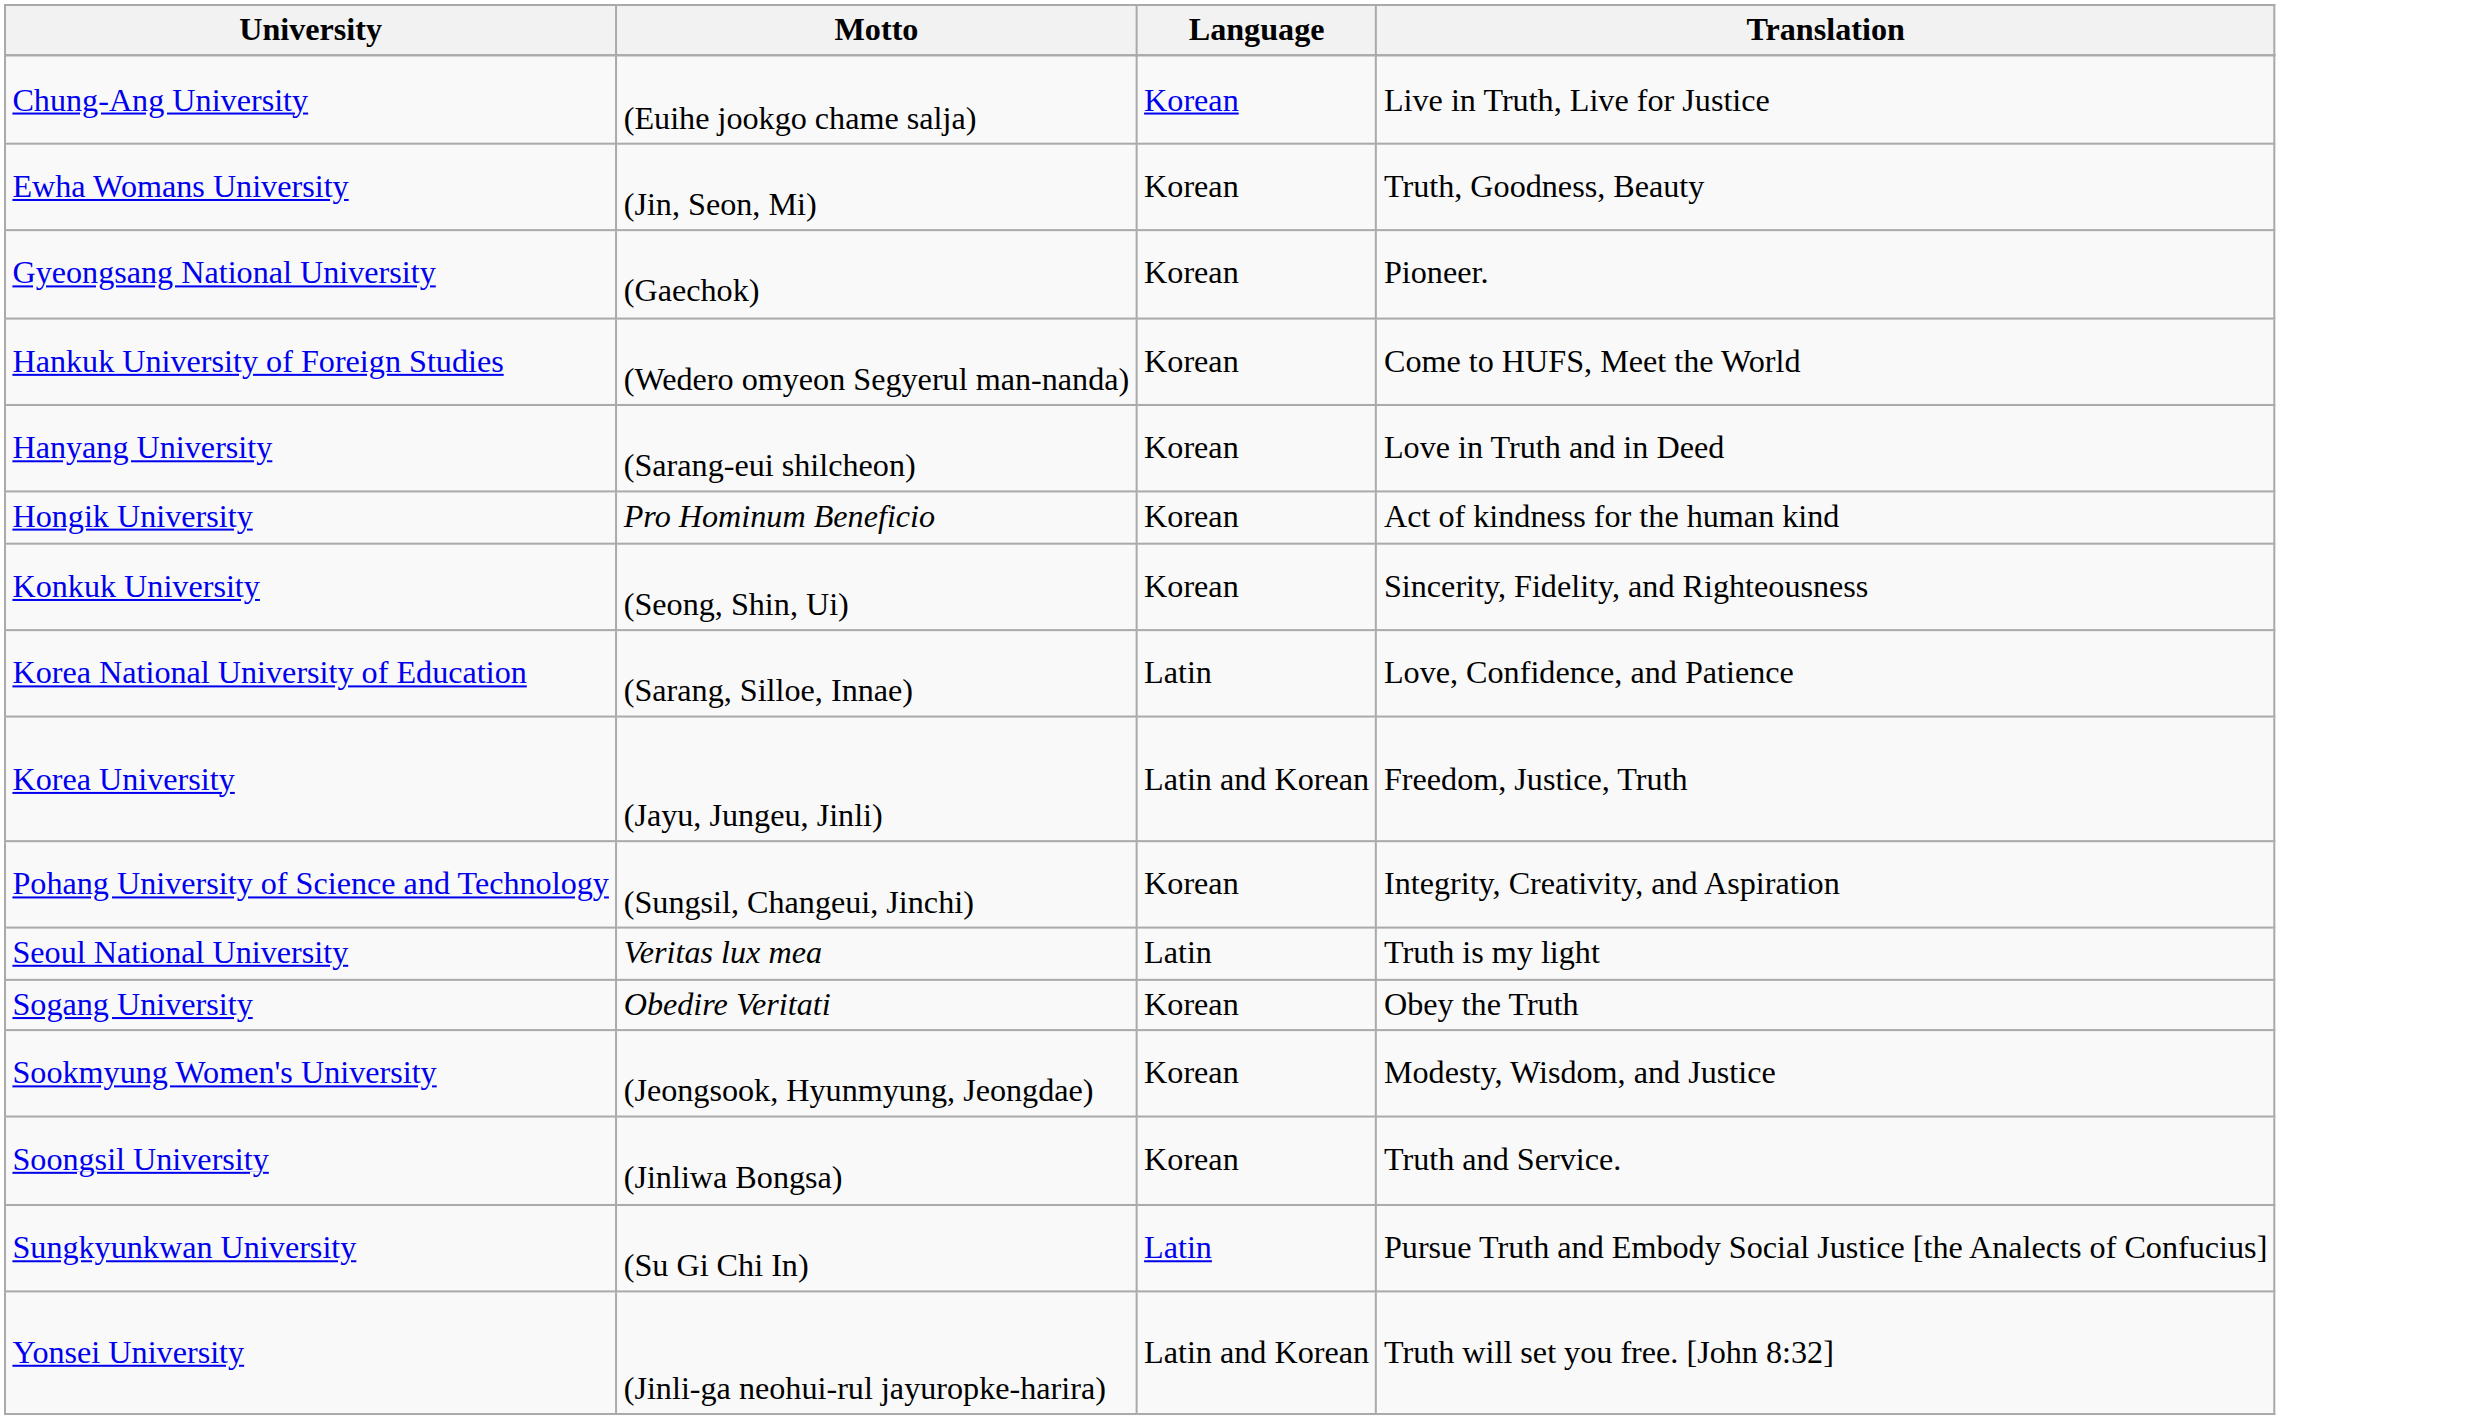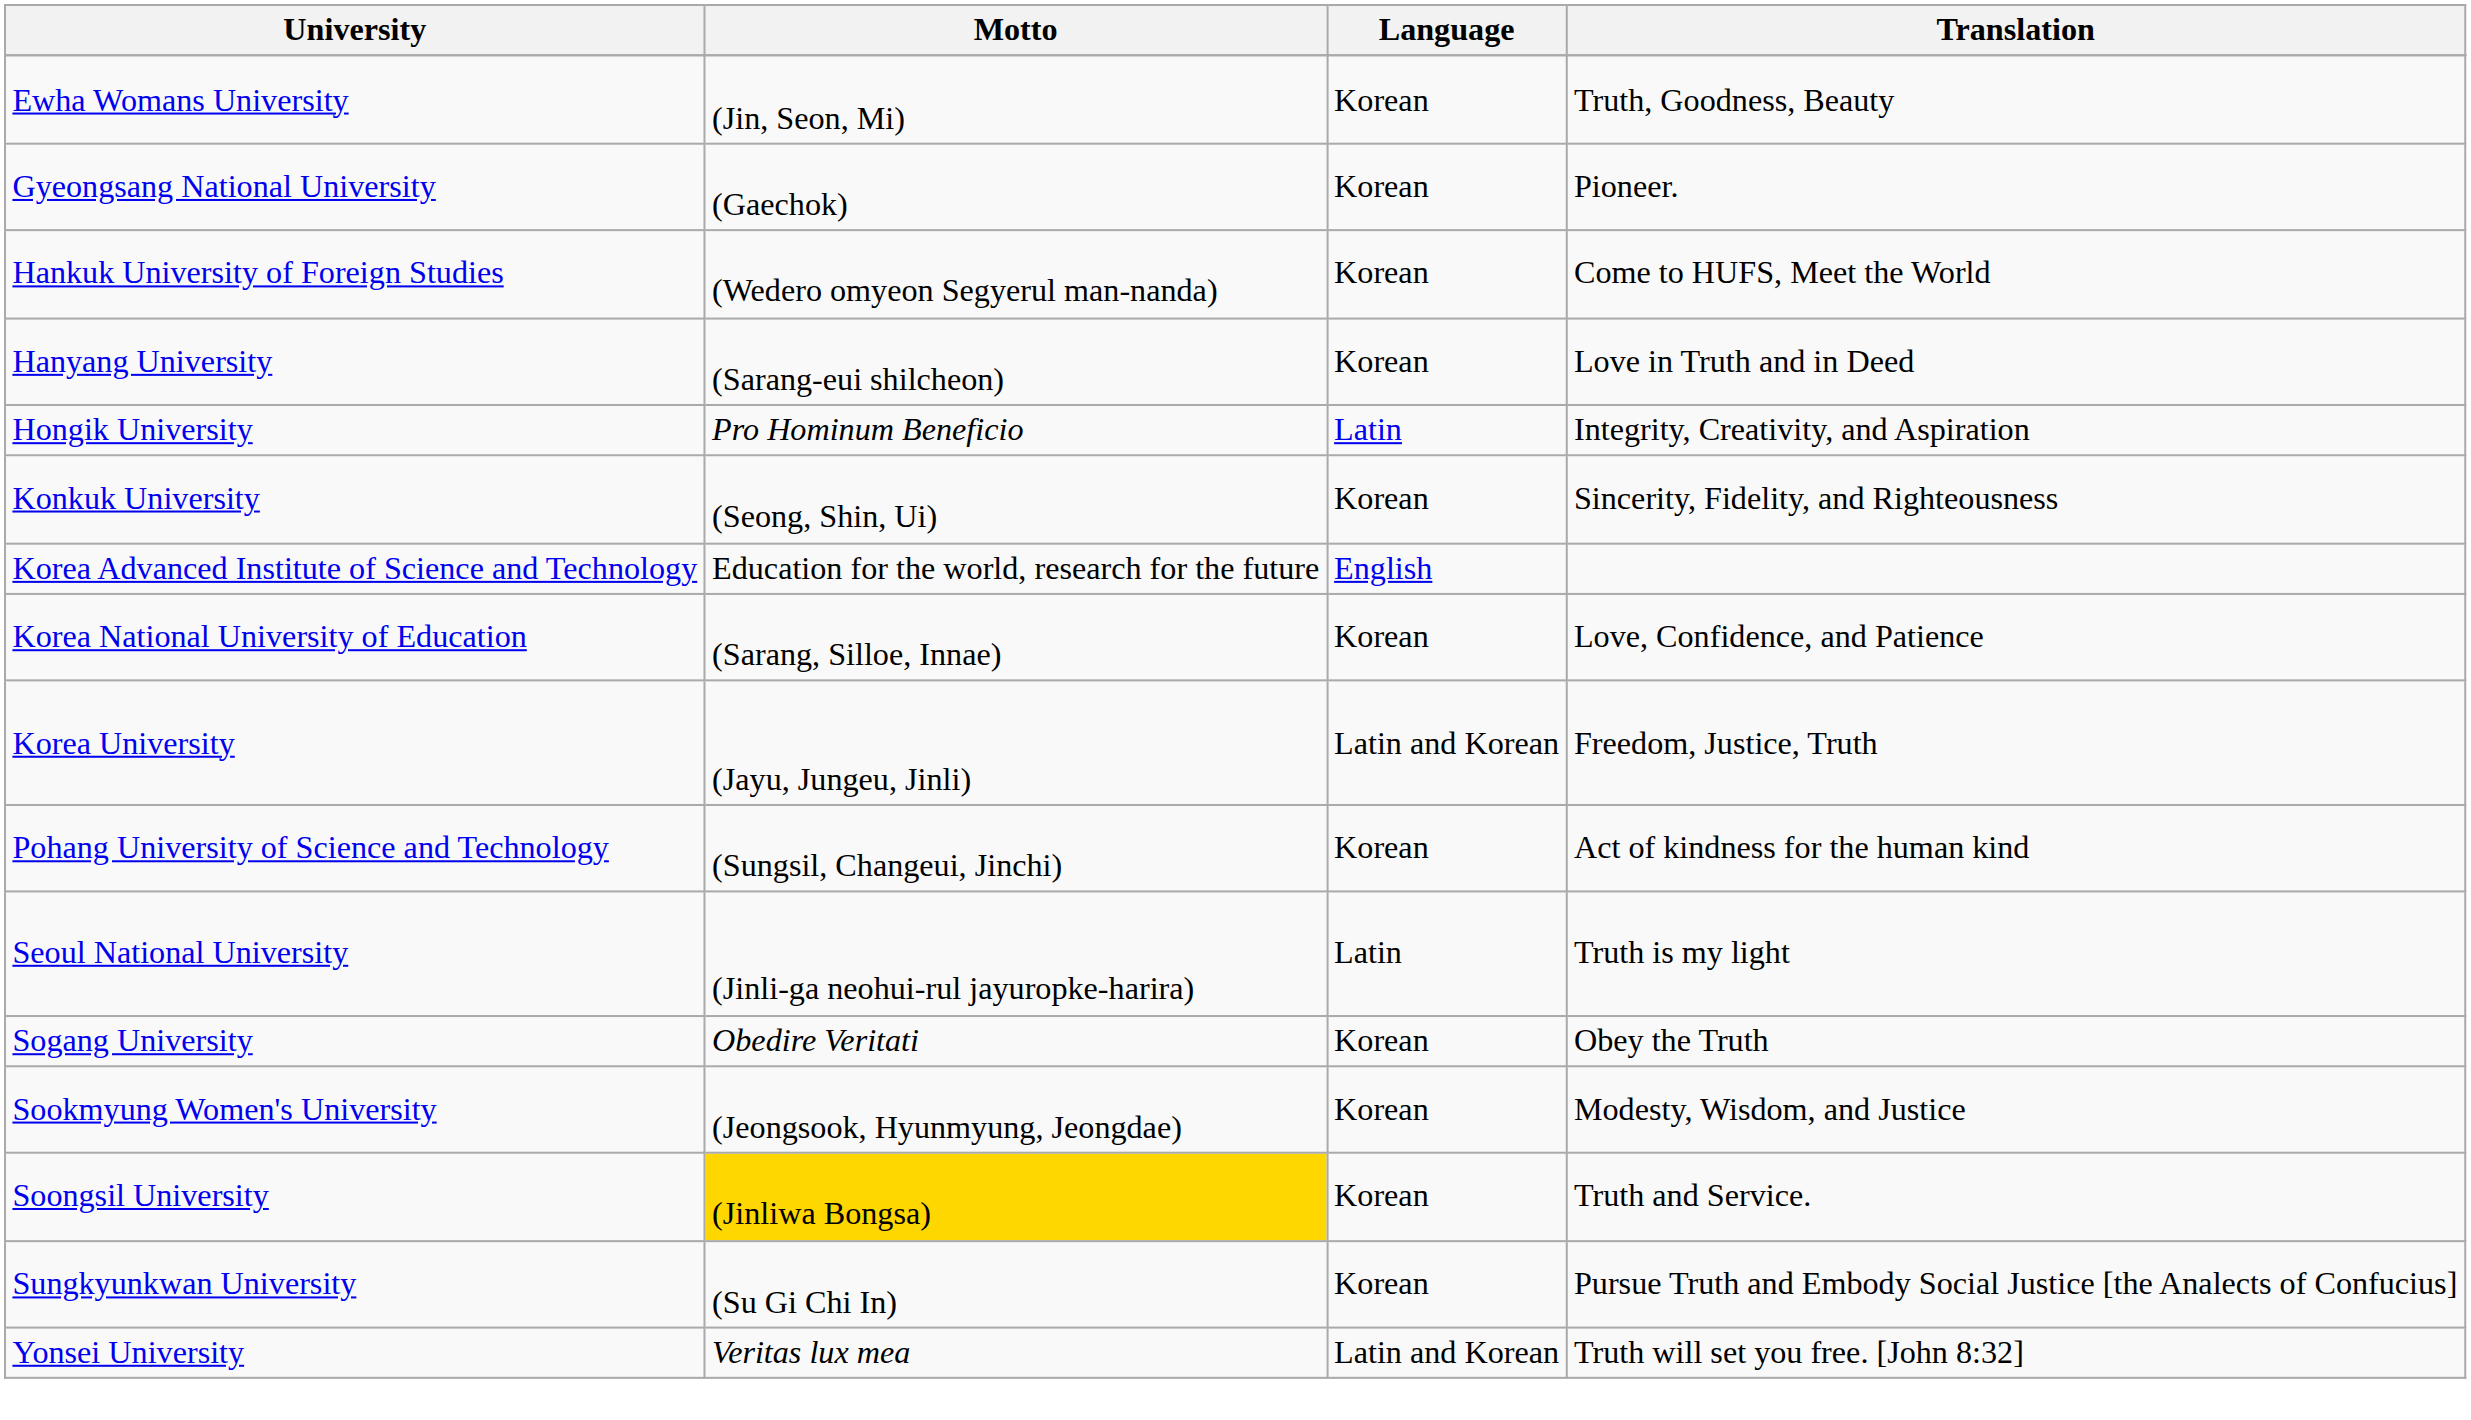- row: Chung-Ang University | (Euihe jookgo chame salja) | Korean | Live in Truth, Live for Justice
Hongik University | Language: Korean -> Latin
Hongik University | Translation: Act of kindness for the human kind -> Integrity, Creativity, and Aspiration
+ row: Korea Advanced Institute of Science and Technology | Education for the world, research for the future | English
Korea National University of Education | Language: Latin -> Korean
Pohang University of Science and Technology | Translation: Integrity, Creativity, and Aspiration -> Act of kindness for the human kind
Seoul National University | Motto: Veritas lux mea -> (Jinli-ga neohui-rul jayuropke-harira)
Soongsil University | Motto: no background -> gold background
Sungkyunkwan University | Language: Latin -> Korean
Yonsei University | Motto: (Jinli-ga neohui-rul jayuropke-harira) -> Veritas lux mea
